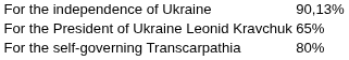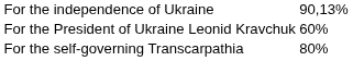For the President of Ukraine Leonid Kravchuk | column 2: 65% -> 60%
